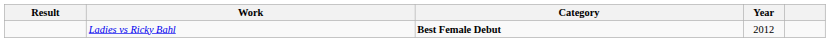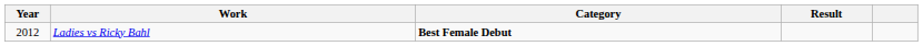columns swapped: Year <-> Result
